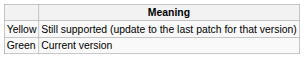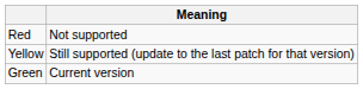+ row: Red | Not supported
